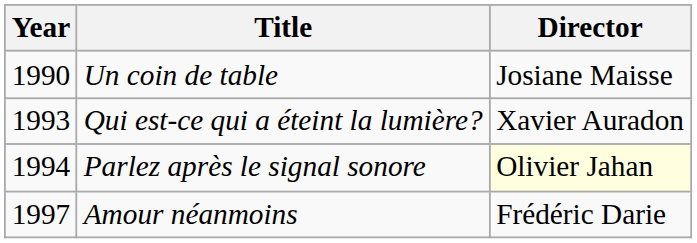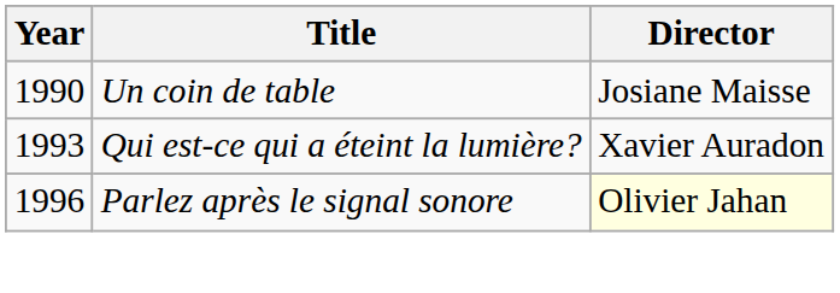Parlez après le signal sonore | Year: 1994 -> 1996
- row: 1997 | Amour néanmoins | Frédéric Darie
